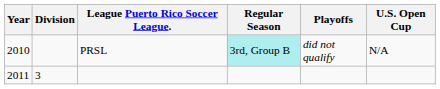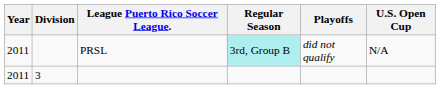PRSL | Year: 2010 -> 2011
